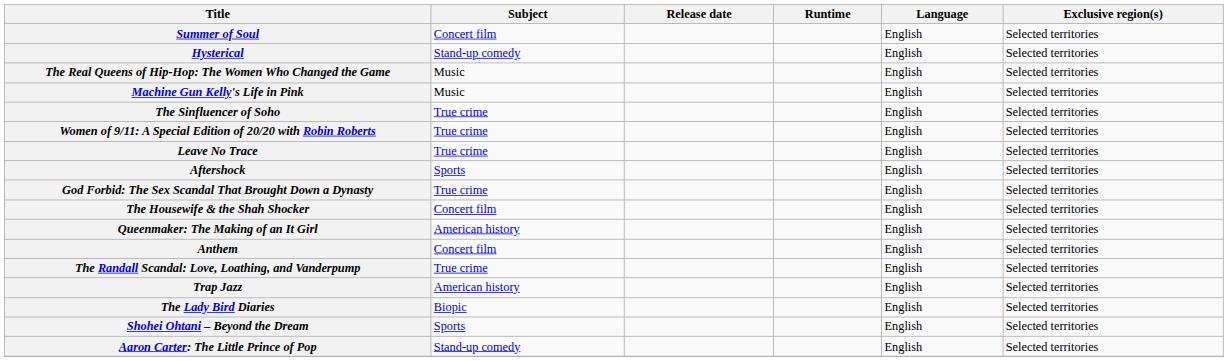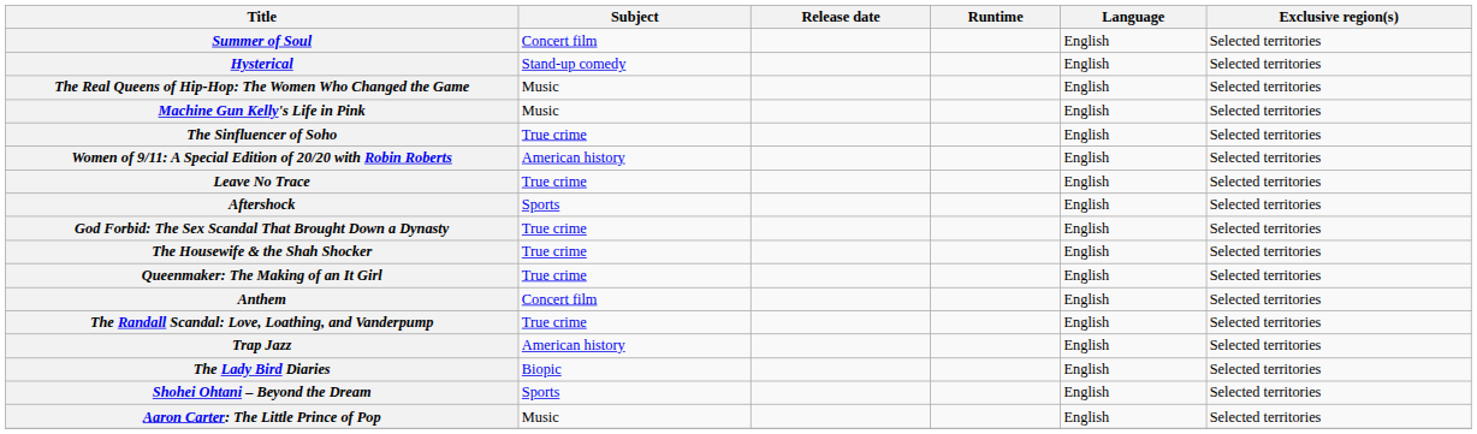Women of 9/11: A Special Edition of 20/20 with Robin Roberts | Subject: True crime -> American history
The Housewife & the Shah Shocker | Subject: Concert film -> True crime
Queenmaker: The Making of an It Girl | Subject: American history -> True crime
Aaron Carter: The Little Prince of Pop | Subject: Stand-up comedy -> Music
